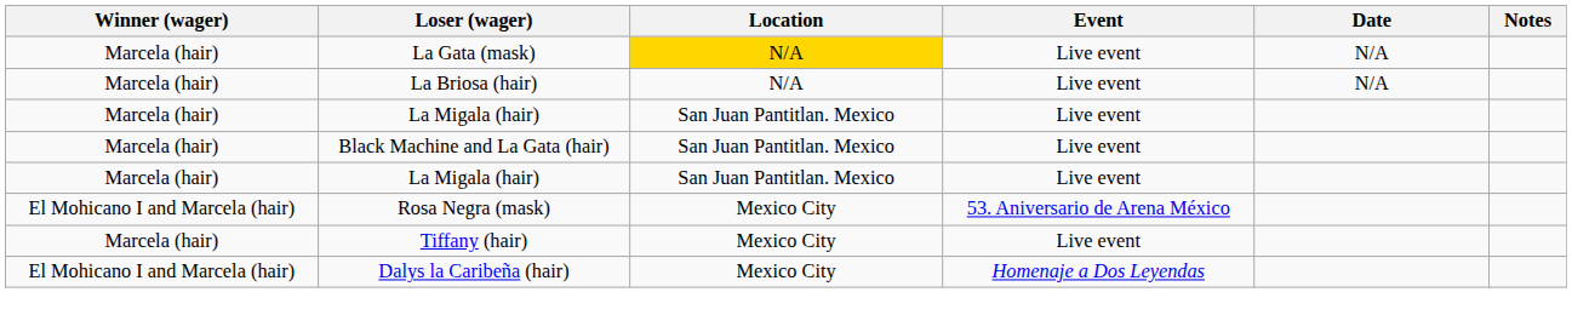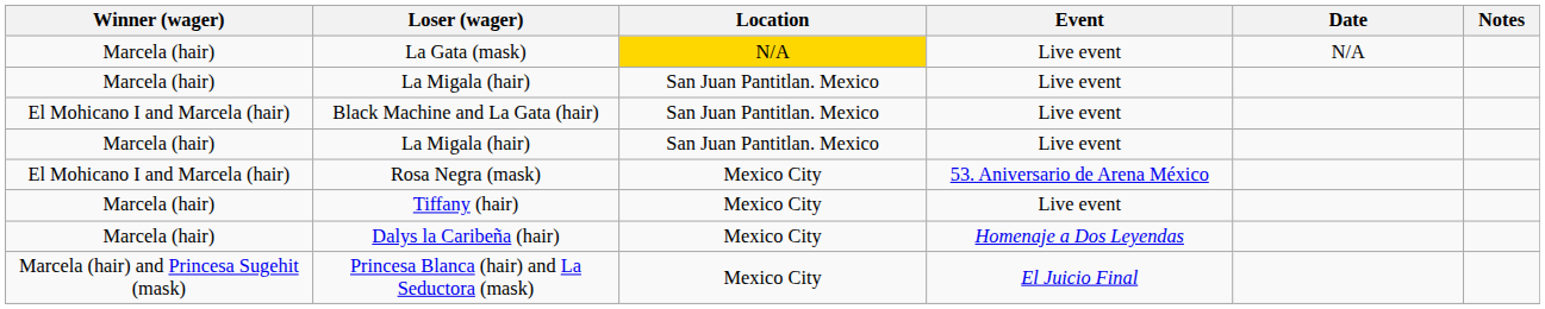- row: Marcela (hair) | La Briosa (hair) | N/A | Live event | N/A
Black Machine and La Gata (hair) | Winner (wager): Marcela (hair) -> El Mohicano I and Marcela (hair)
Dalys la Caribeña (hair) | Winner (wager): El Mohicano I and Marcela (hair) -> Marcela (hair)
+ row: Marcela (hair) and Princesa Sugehit (mask) | Princesa Blanca (hair) and La Seductora (mask) | Mexico City | El Juicio Final
